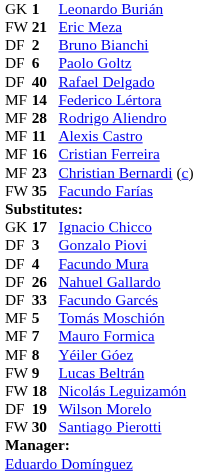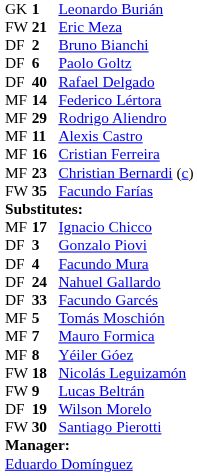Rodrigo Aliendro | column 2: 28 -> 29
Ignacio Chicco | column 1: GK -> MF
Nahuel Gallardo | column 2: 26 -> 24
rows swapped: Lucas Beltrán <-> Nicolás Leguizamón
